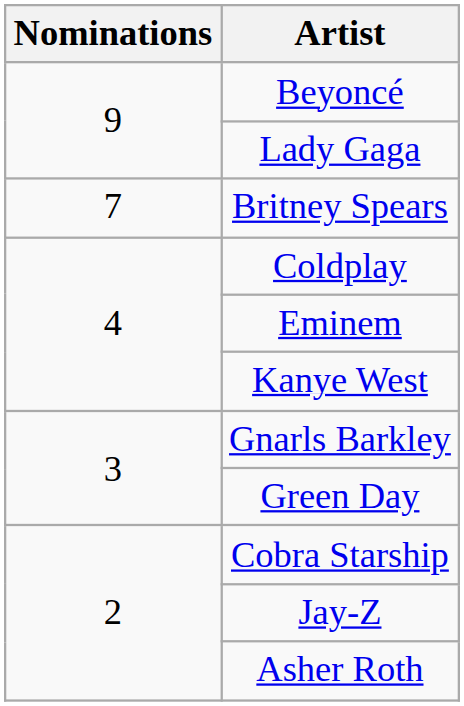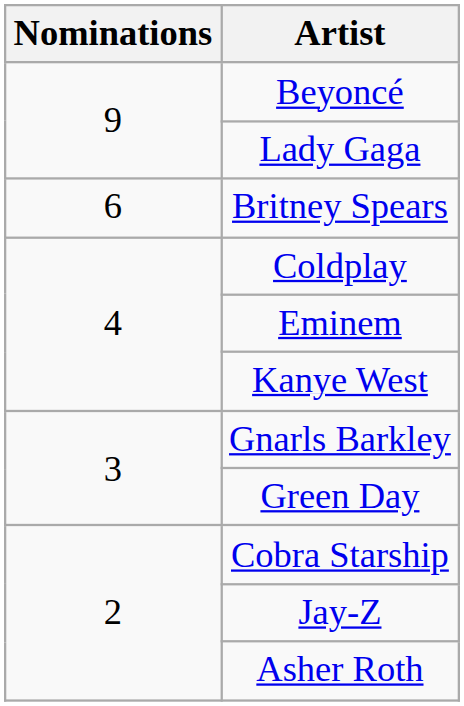Britney Spears | Nominations: 7 -> 6
